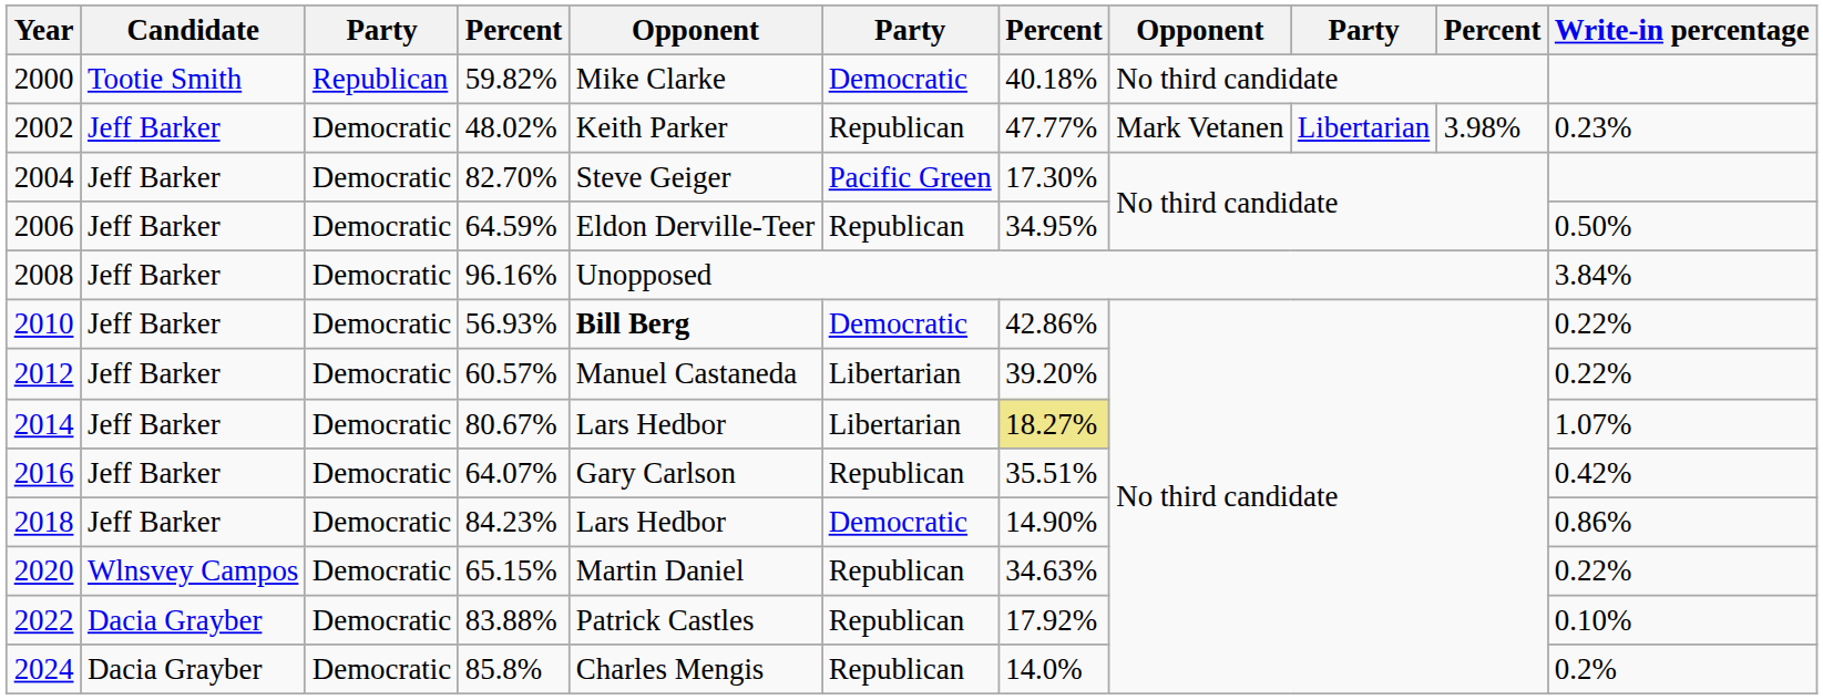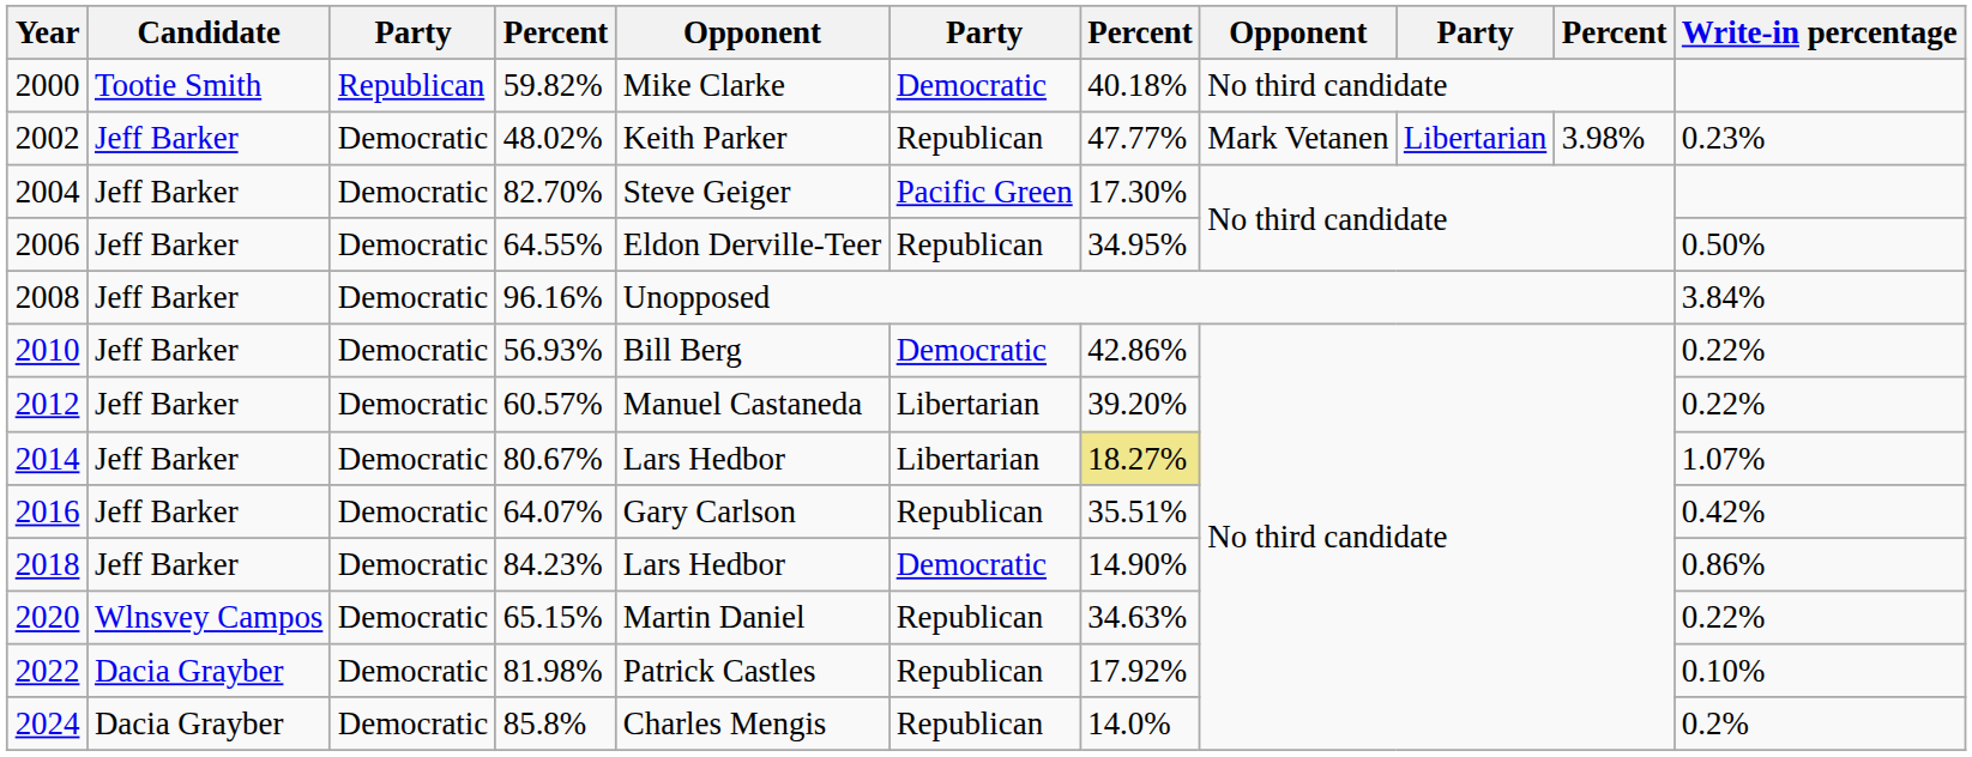2006 | column 4: 64.59% -> 64.55%
2010 | column 5: bold -> normal
2022 | column 4: 83.88% -> 81.98%
